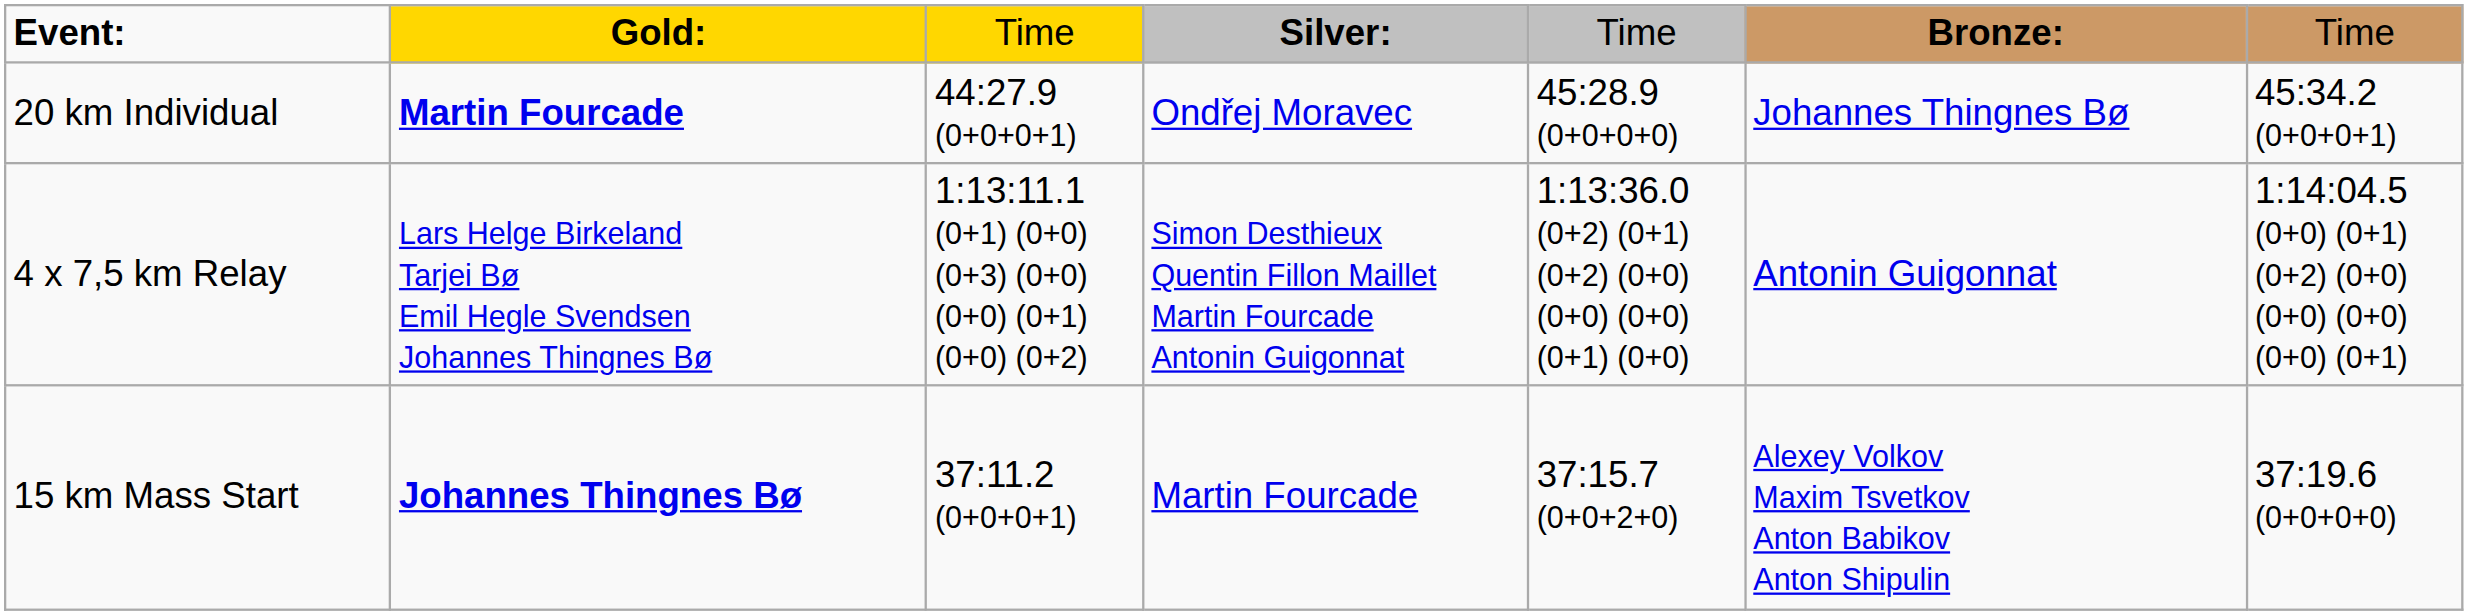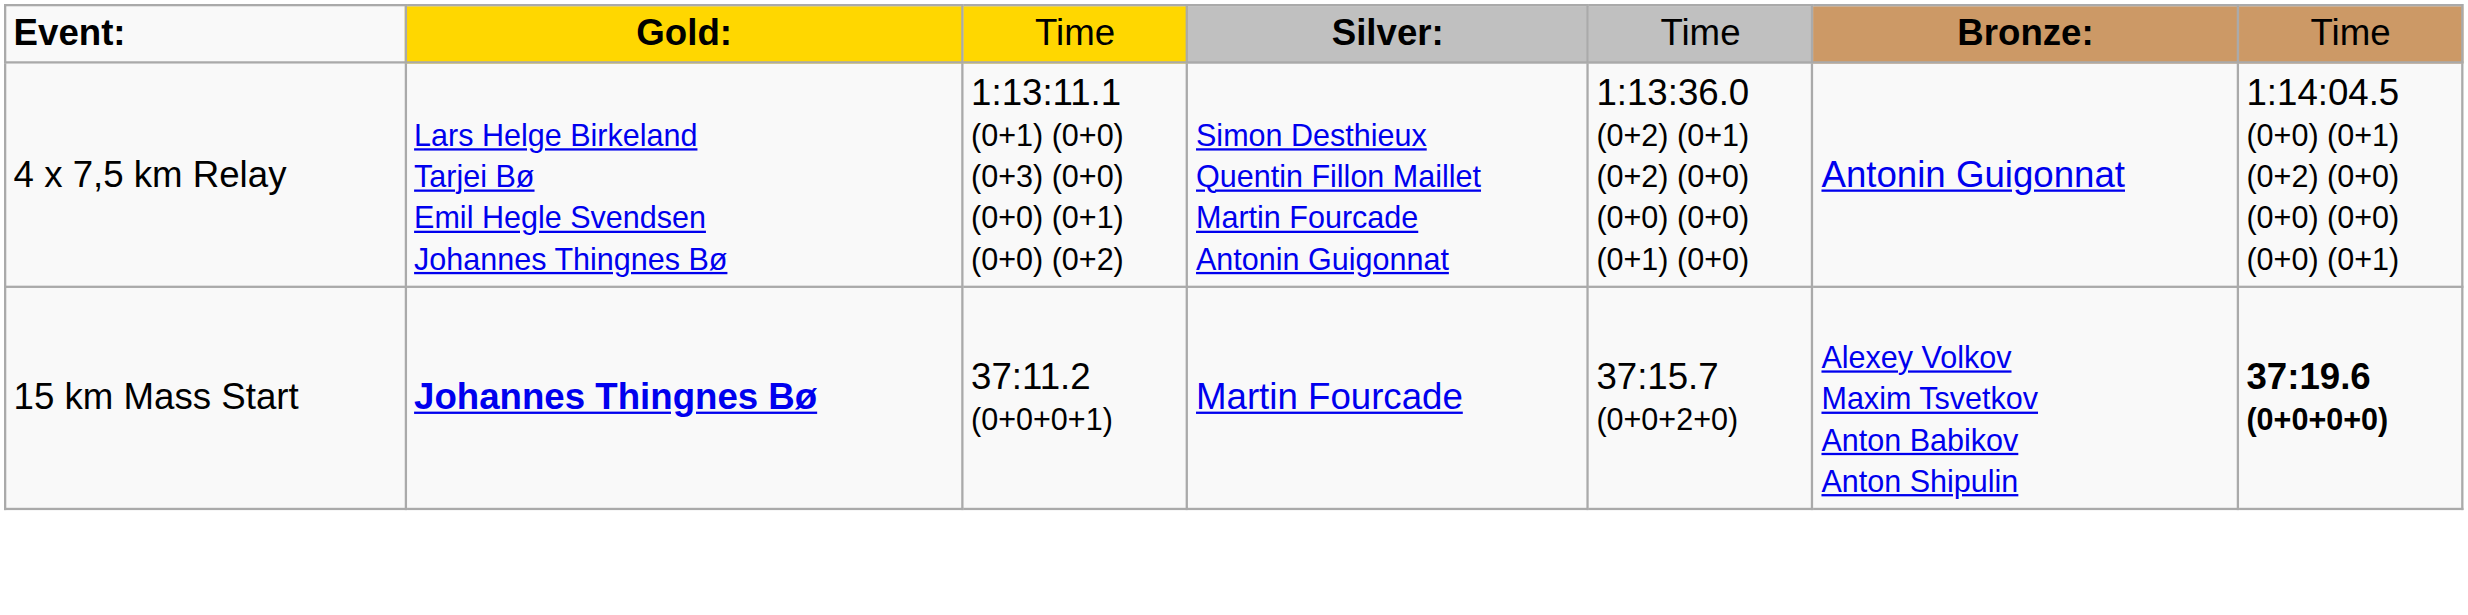- row: 20 km Individual | Martin Fourcade | 44:27.9 (0+0+0+1) | Ondřej Moravec | 45:28.9 (0+0+0+0) | Johannes Thingnes Bø | 45:34.2 (0+0+0+1)
15 km Mass Start | column 7: normal -> bold
